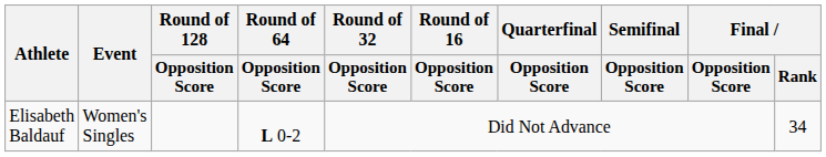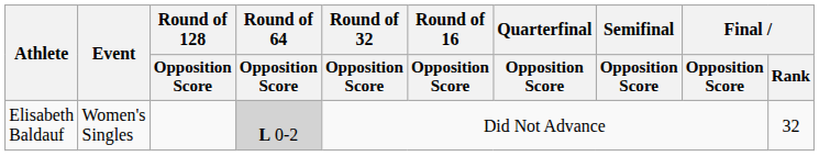Elisabeth Baldauf | Round of 64 / Opposition Score: no background -> lightgrey background
Elisabeth Baldauf | Final / Rank: 34 -> 32
